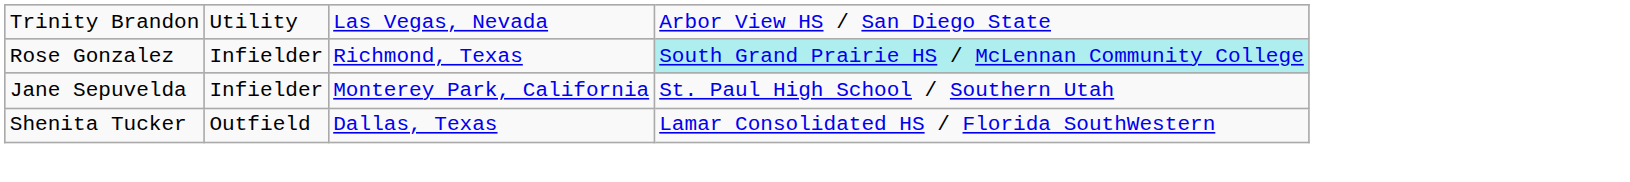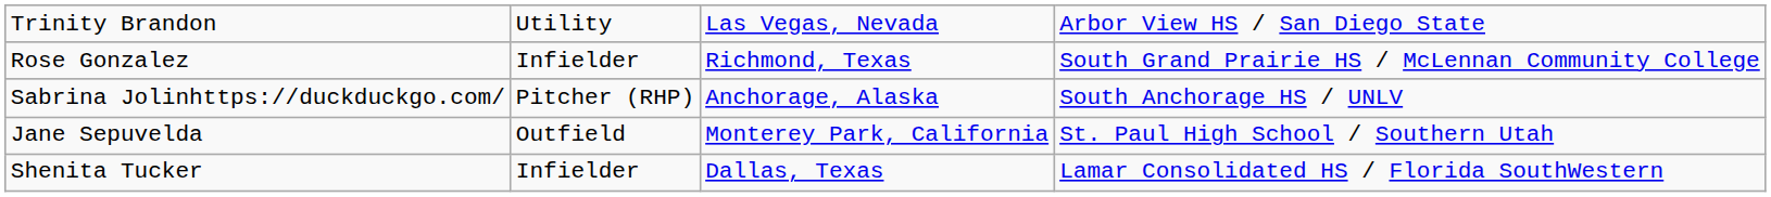Rose Gonzalez | column 4: paleturquoise background -> no background
+ row: Sabrina Jolinhttps://duckduckgo.com/ | Pitcher (RHP) | Anchorage, Alaska | South Anchorage HS / UNLV
Jane Sepuvelda | column 2: Infielder -> Outfield
Shenita Tucker | column 2: Outfield -> Infielder
